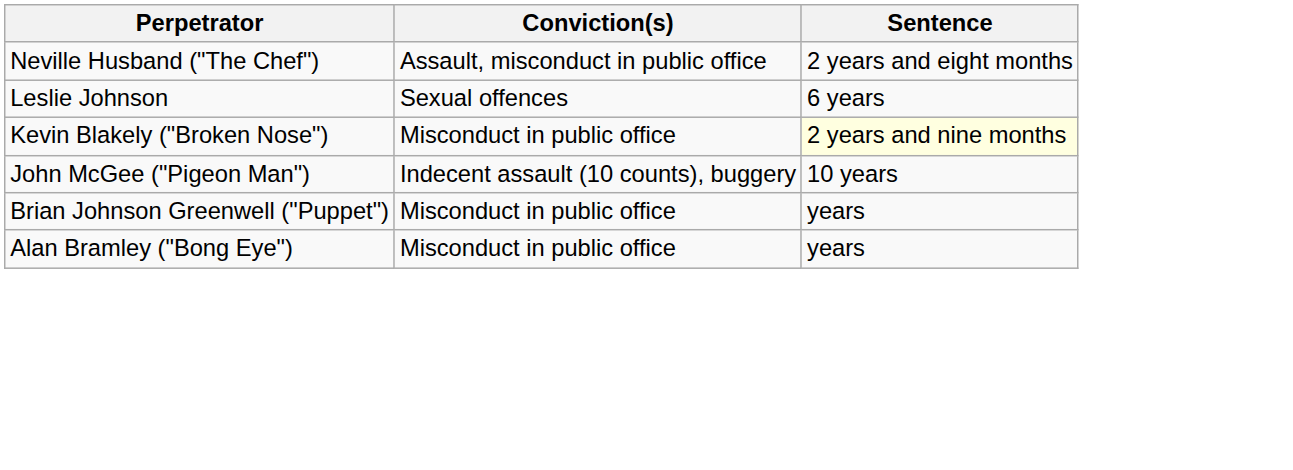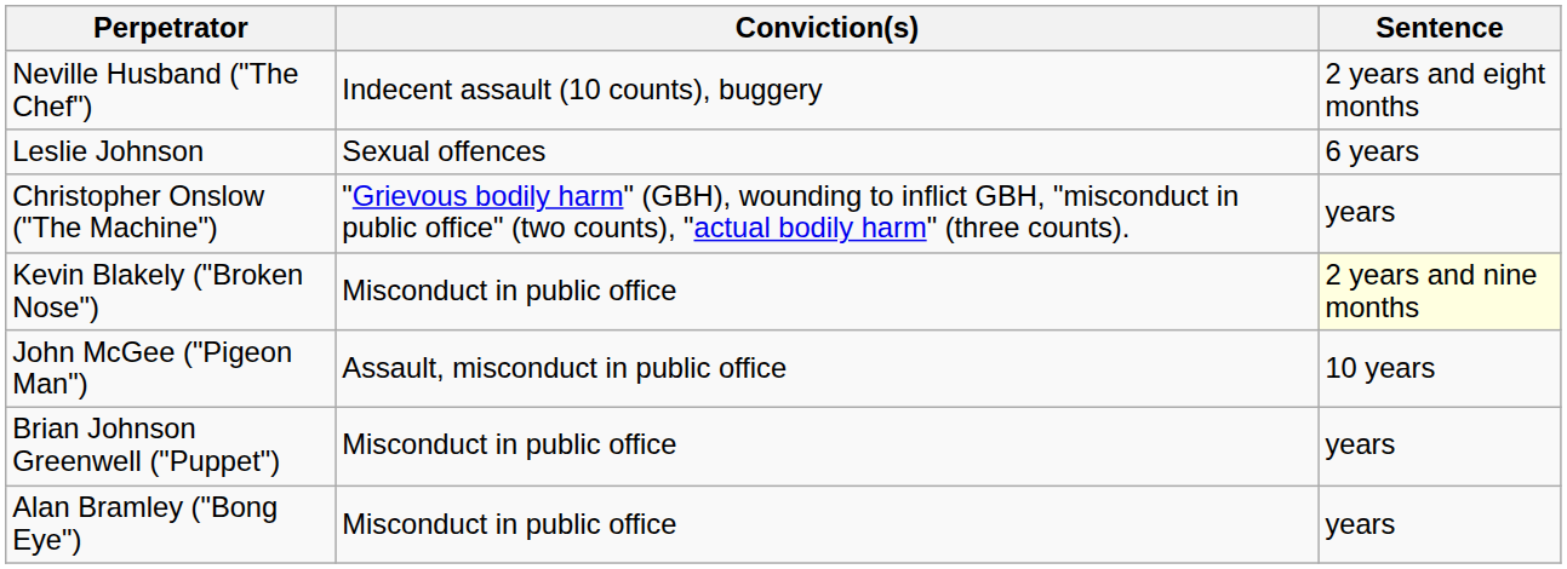Neville Husband ("The Chef") | Conviction(s): Assault, misconduct in public office -> Indecent assault (10 counts), buggery
+ row: Christopher Onslow ("The Machine") | "Grievous bodily harm" (GBH), wounding to inflict GBH, "misconduct in public office" (two counts), "actual bodily harm" (three counts). | years
John McGee ("Pigeon Man") | Conviction(s): Indecent assault (10 counts), buggery -> Assault, misconduct in public office
